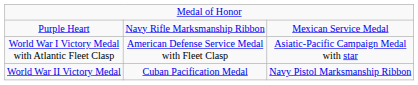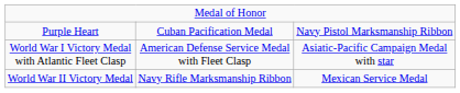Purple Heart | column 3: Navy Rifle Marksmanship Ribbon -> Cuban Pacification Medal
Purple Heart | column 4: Mexican Service Medal -> Navy Pistol Marksmanship Ribbon
World War II Victory Medal | column 3: Cuban Pacification Medal -> Navy Rifle Marksmanship Ribbon
World War II Victory Medal | column 4: Navy Pistol Marksmanship Ribbon -> Mexican Service Medal
